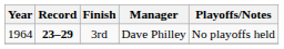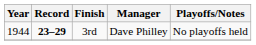3rd | Year: 1964 -> 1944
